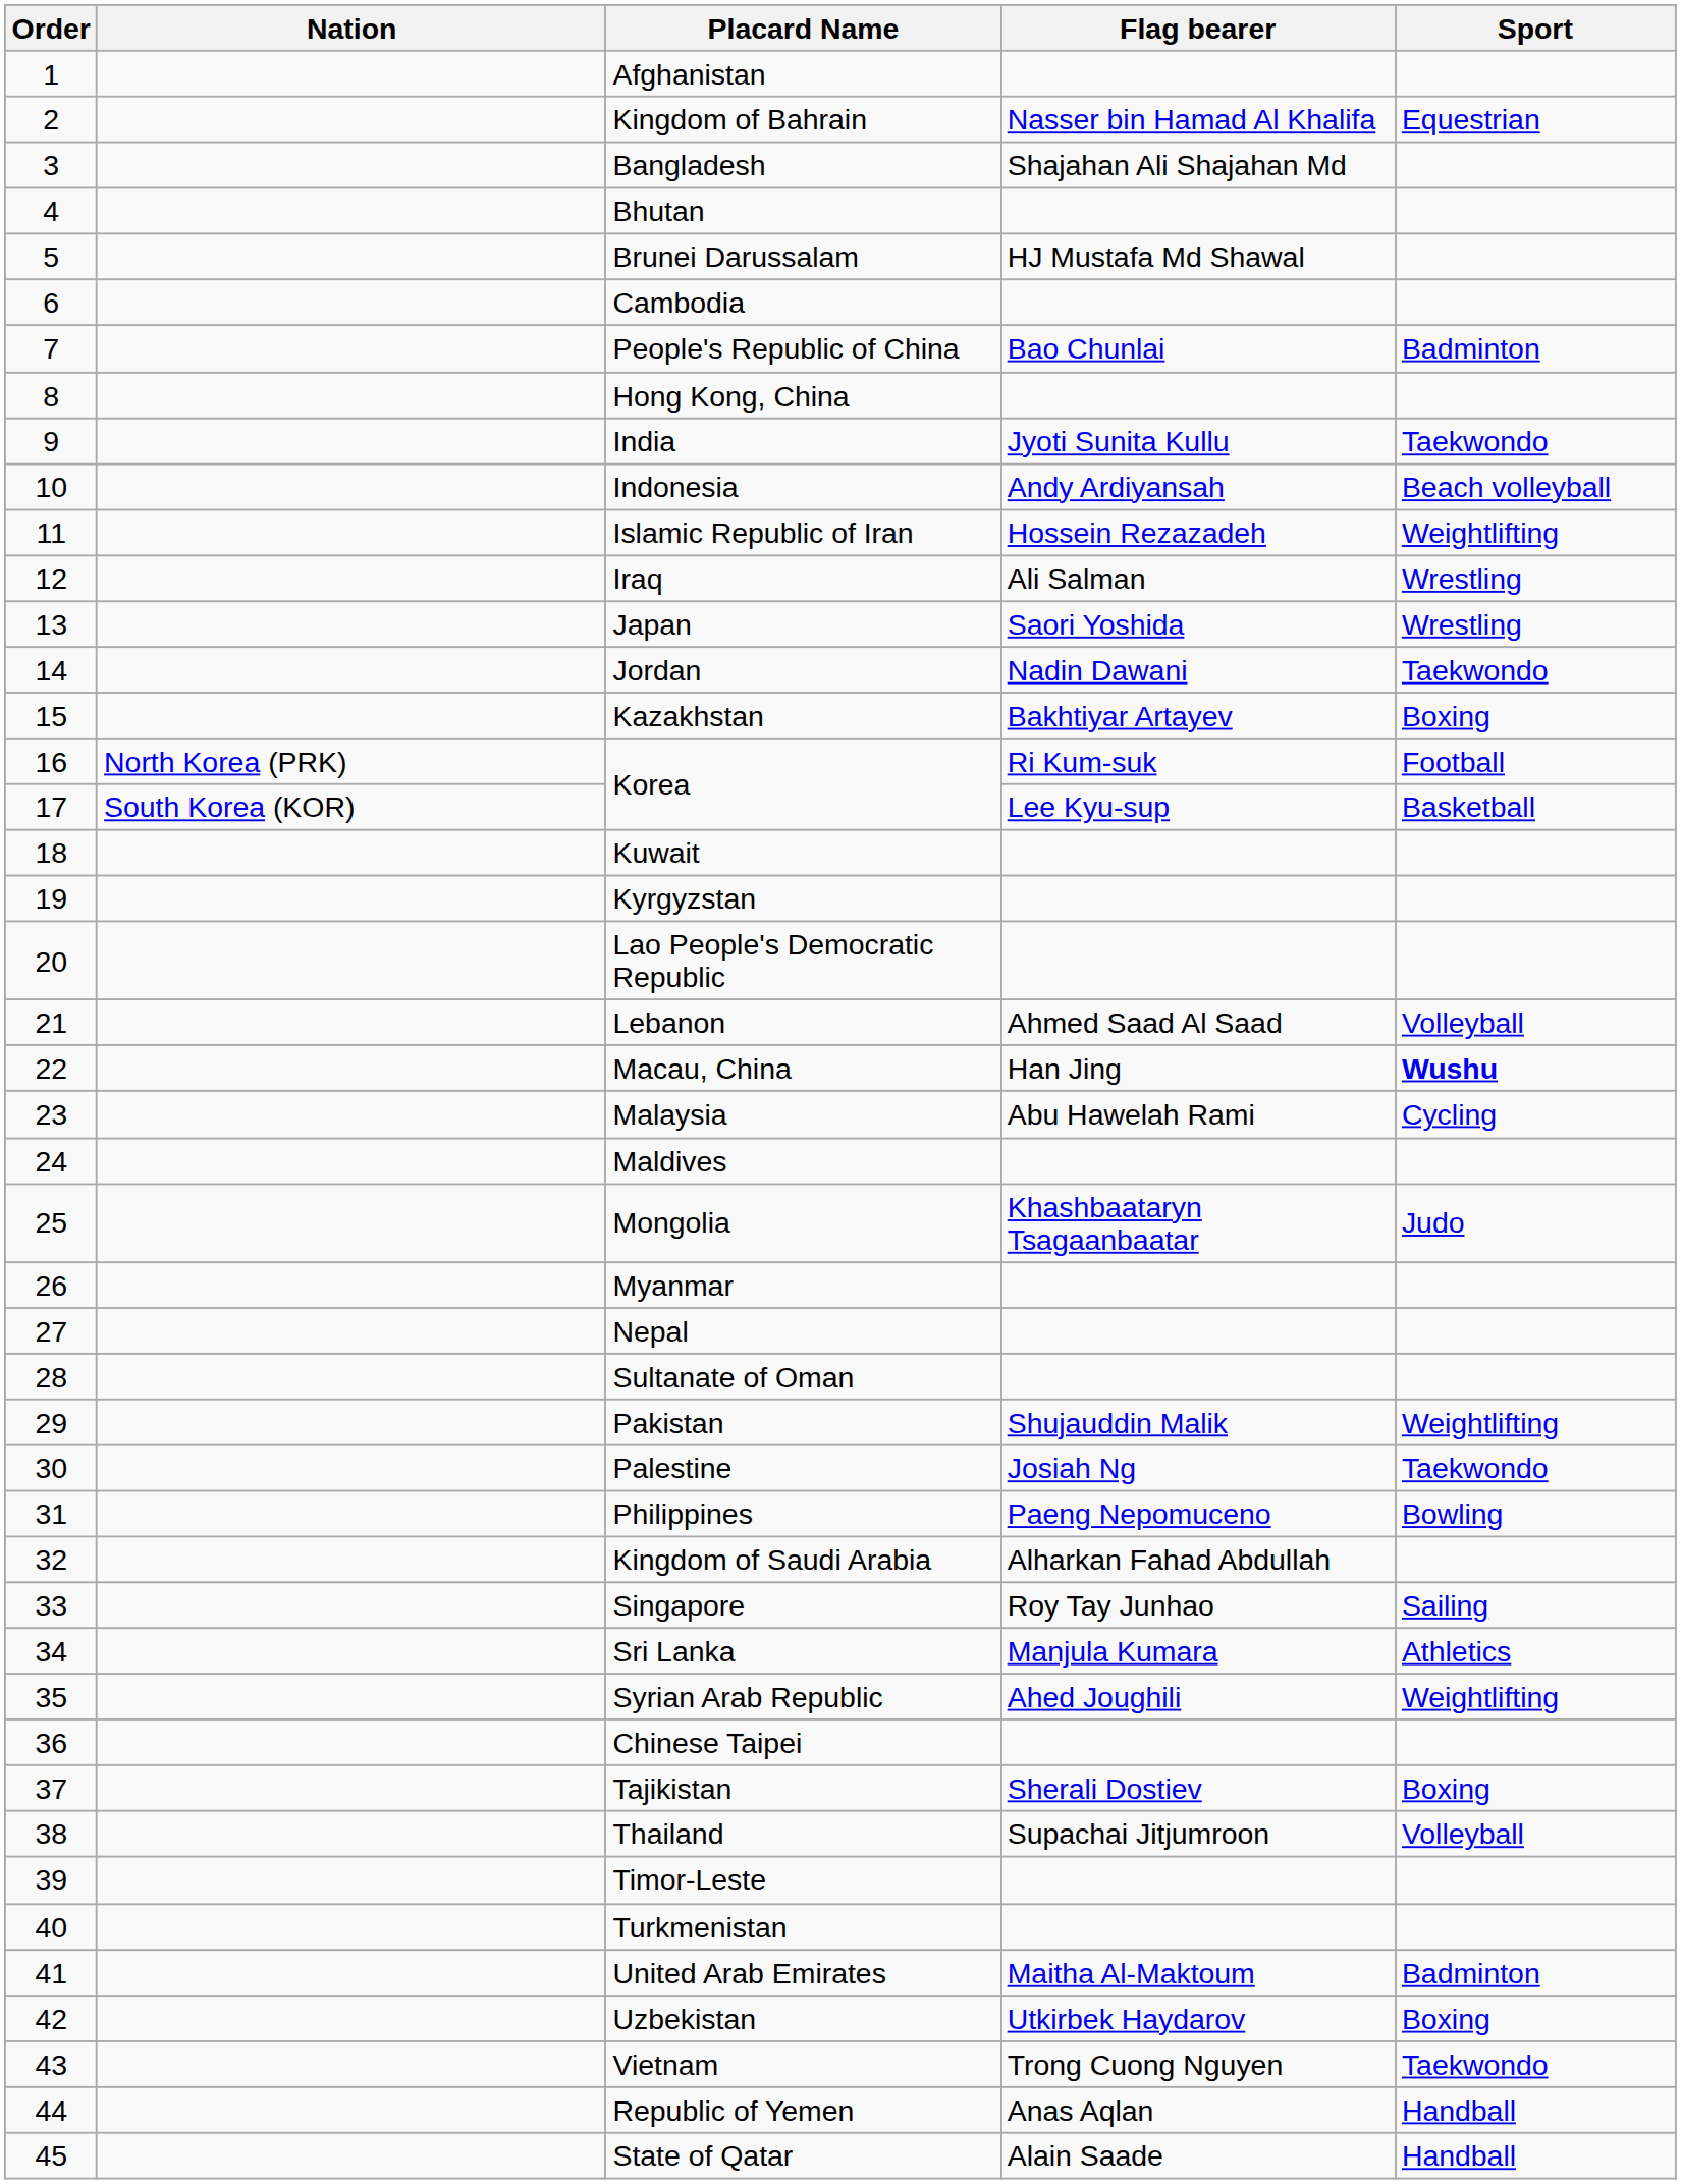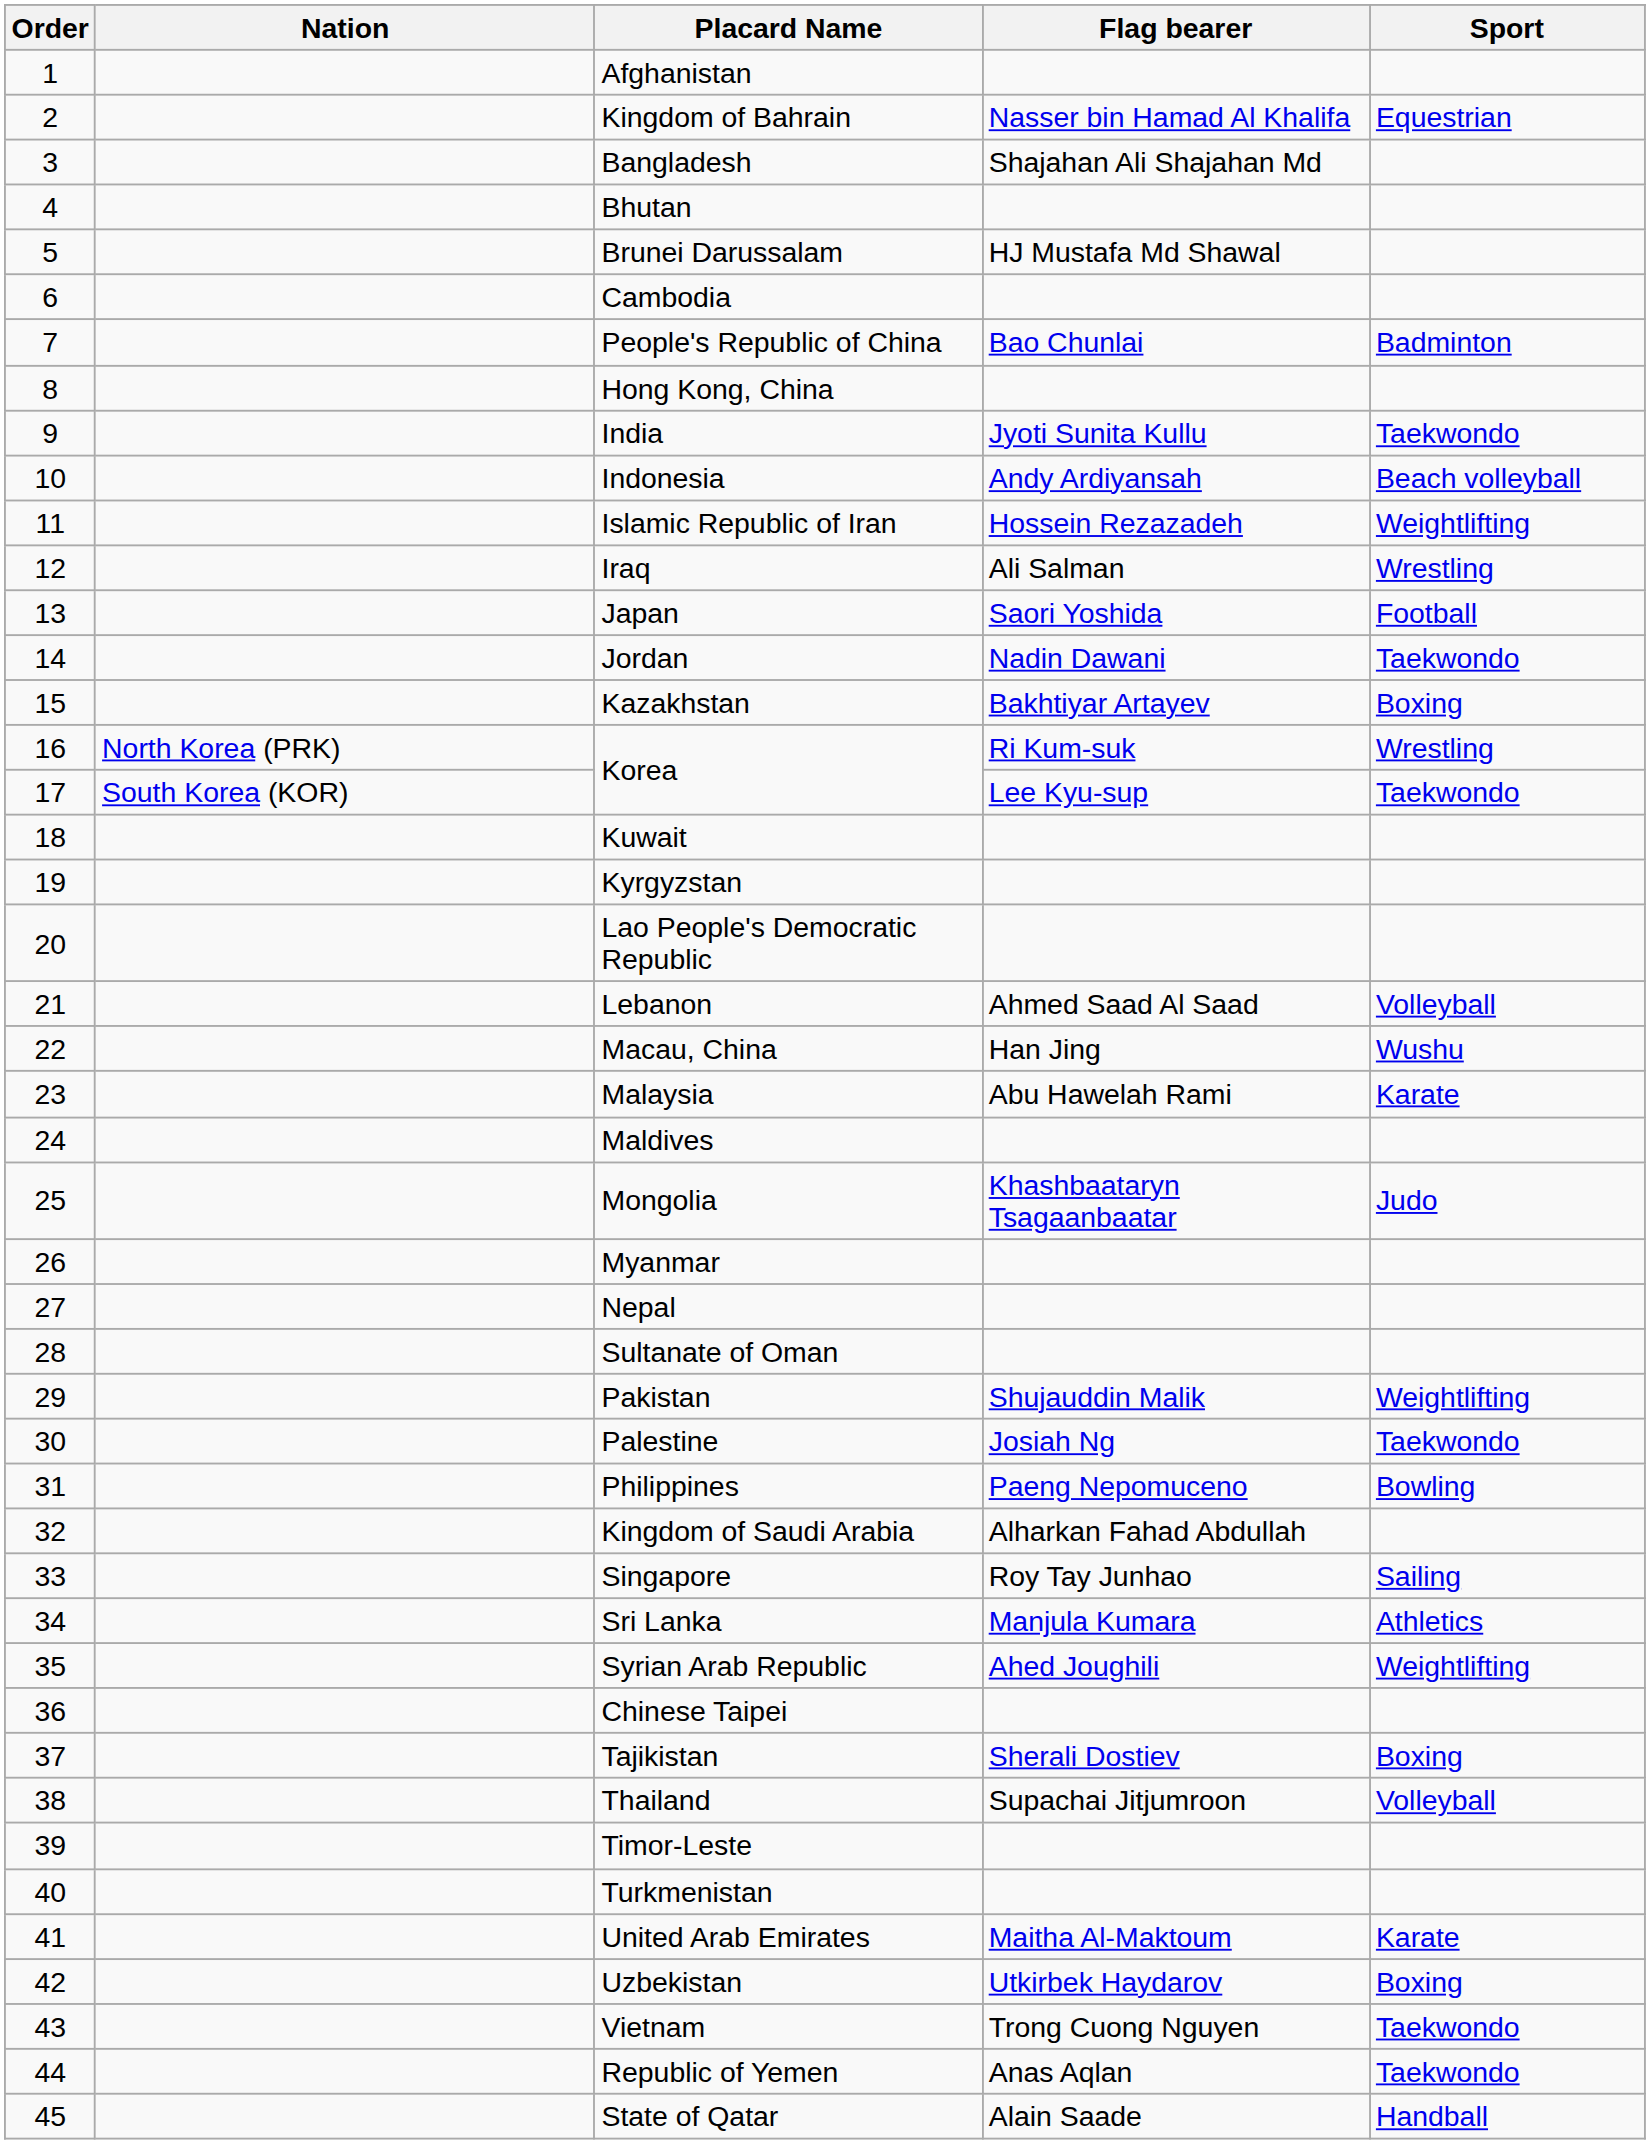Japan | Sport: Wrestling -> Football
16 / Korea | Sport: Football -> Wrestling
17 / Korea | Sport: Basketball -> Taekwondo
Macau, China | Sport: bold -> normal
Malaysia | Sport: Cycling -> Karate
United Arab Emirates | Sport: Badminton -> Karate
Republic of Yemen | Sport: Handball -> Taekwondo
